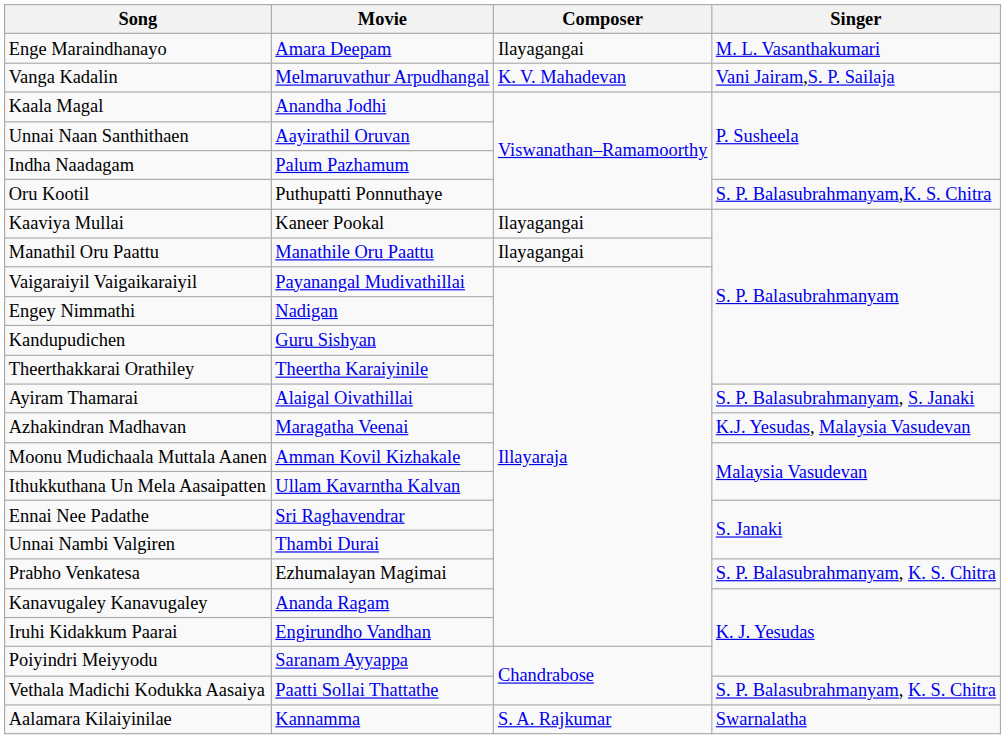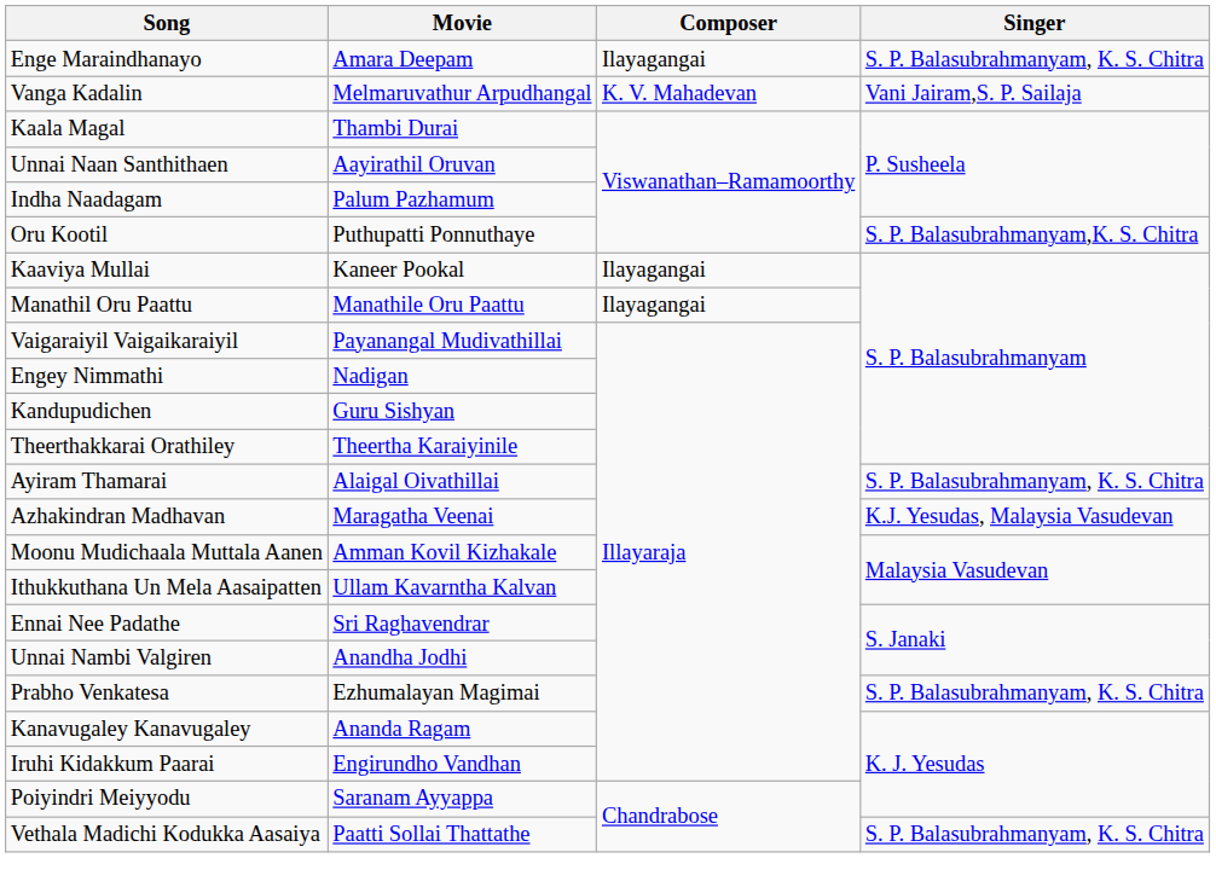Enge Maraindhanayo | Singer: M. L. Vasanthakumari -> S. P. Balasubrahmanyam, K. S. Chitra
Kaala Magal | Movie: Anandha Jodhi -> Thambi Durai
Ayiram Thamarai | Singer: S. P. Balasubrahmanyam, S. Janaki -> S. P. Balasubrahmanyam, K. S. Chitra
Unnai Nambi Valgiren | Movie: Thambi Durai -> Anandha Jodhi
- row: Aalamara Kilaiyinilae | Kannamma | S. A. Rajkumar | Swarnalatha
